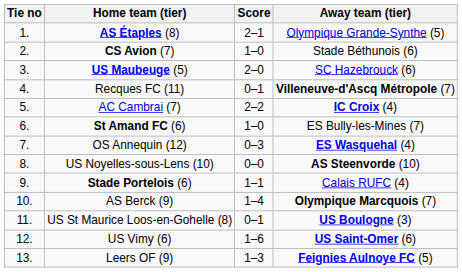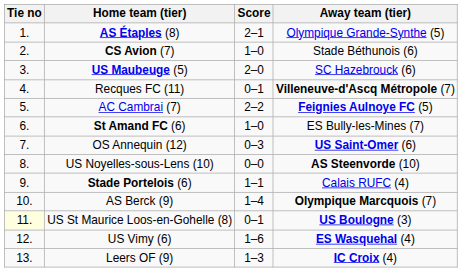AC Cambrai (7) | Away team (tier): IC Croix (4) -> Feignies Aulnoye FC (5)
OS Annequin (12) | Away team (tier): ES Wasquehal (4) -> US Saint-Omer (6)
US St Maurice Loos-en-Gohelle (8) | Tie no: no background -> lightyellow background
US Vimy (6) | Away team (tier): US Saint-Omer (6) -> ES Wasquehal (4)
Leers OF (9) | Away team (tier): Feignies Aulnoye FC (5) -> IC Croix (4)
